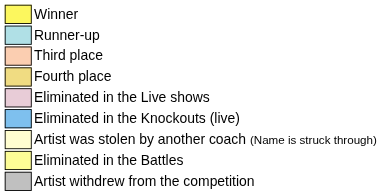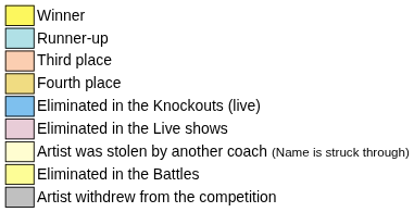rows swapped: Eliminated in the Live shows <-> Eliminated in the Knockouts (live)
